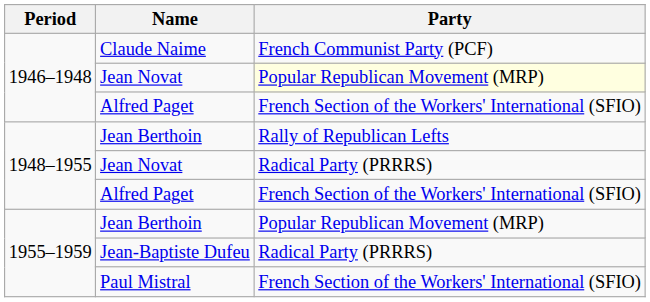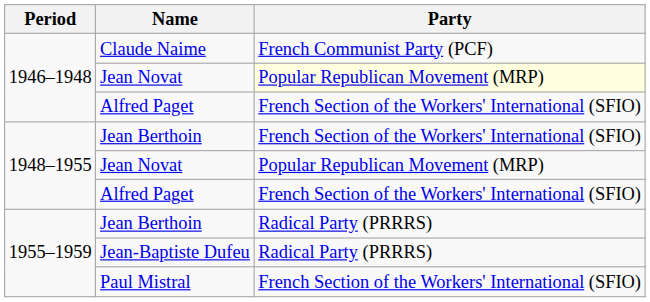1948–1955 / Jean Berthoin | Party: Rally of Republican Lefts -> French Section of the Workers' International (SFIO)
1948–1955 / Jean Novat | Party: Radical Party (PRRRS) -> Popular Republican Movement (MRP)
1955–1959 / Jean Berthoin | Party: Popular Republican Movement (MRP) -> Radical Party (PRRRS)
